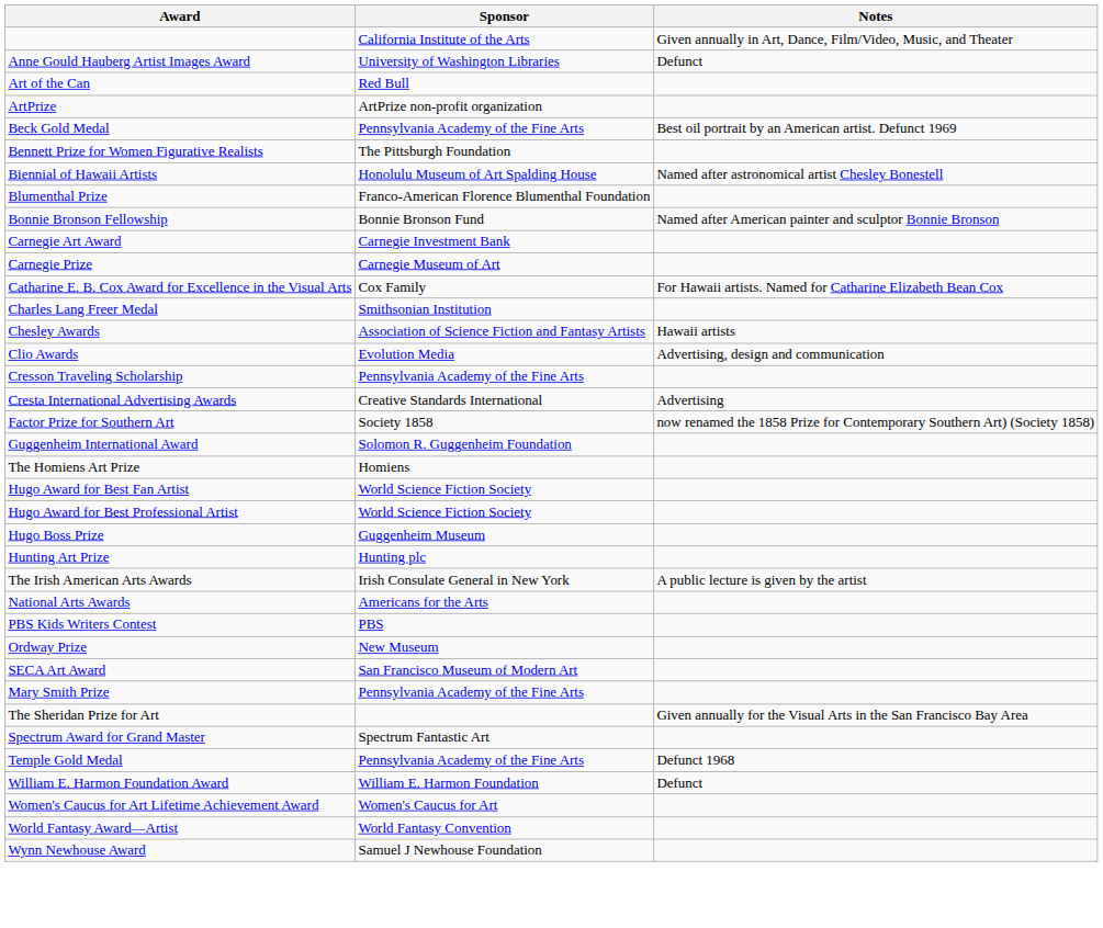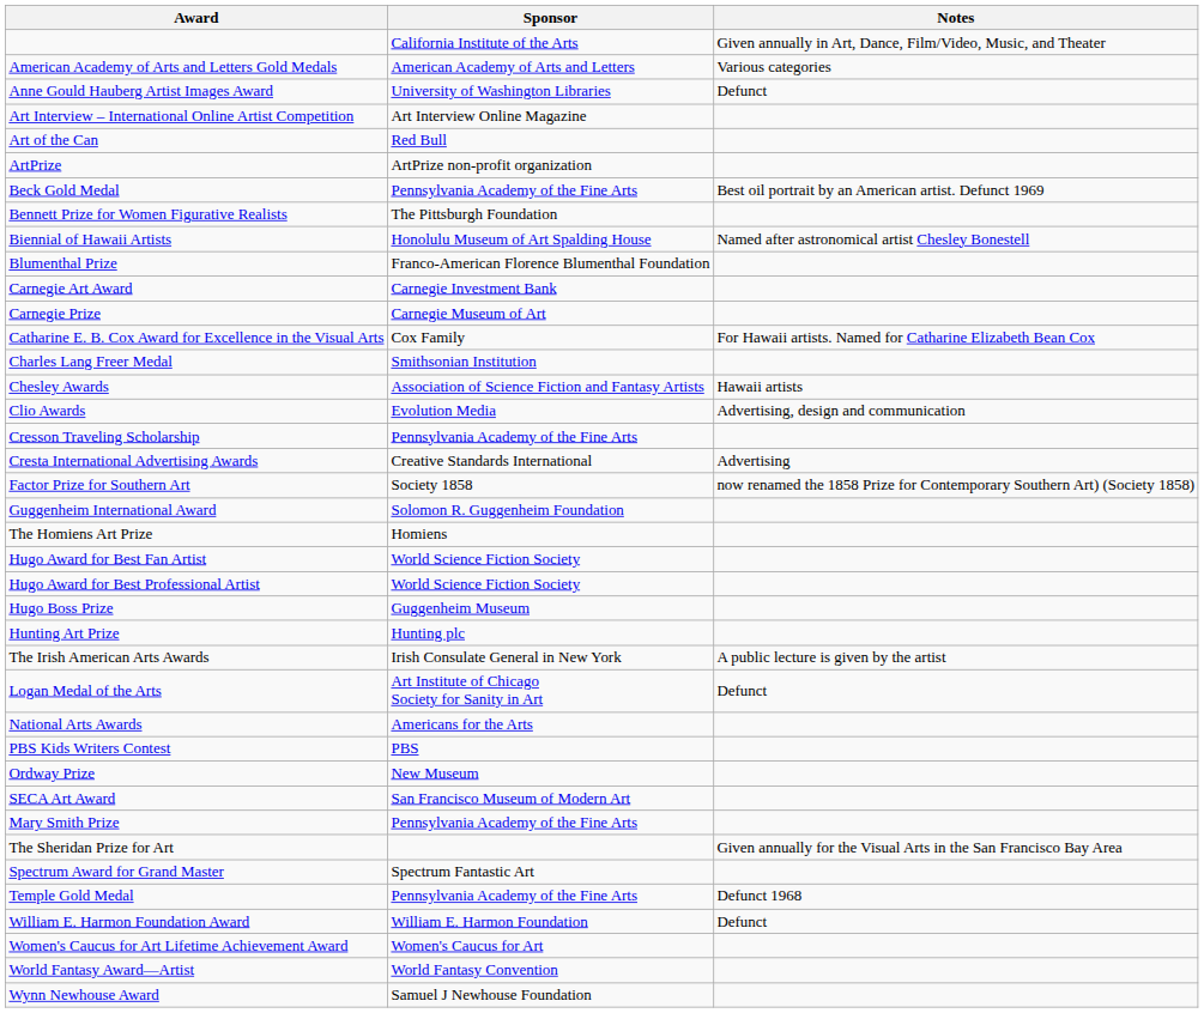+ row: American Academy of Arts and Letters Gold Medals | American Academy of Arts and Letters | Various categories
+ row: Art Interview – International Online Artist Competition | Art Interview Online Magazine
- row: Bonnie Bronson Fellowship | Bonnie Bronson Fund | Named after American painter and sculptor Bonnie Bronson
+ row: Logan Medal of the Arts | Art Institute of Chicago Society for Sanity in Art | Defunct
